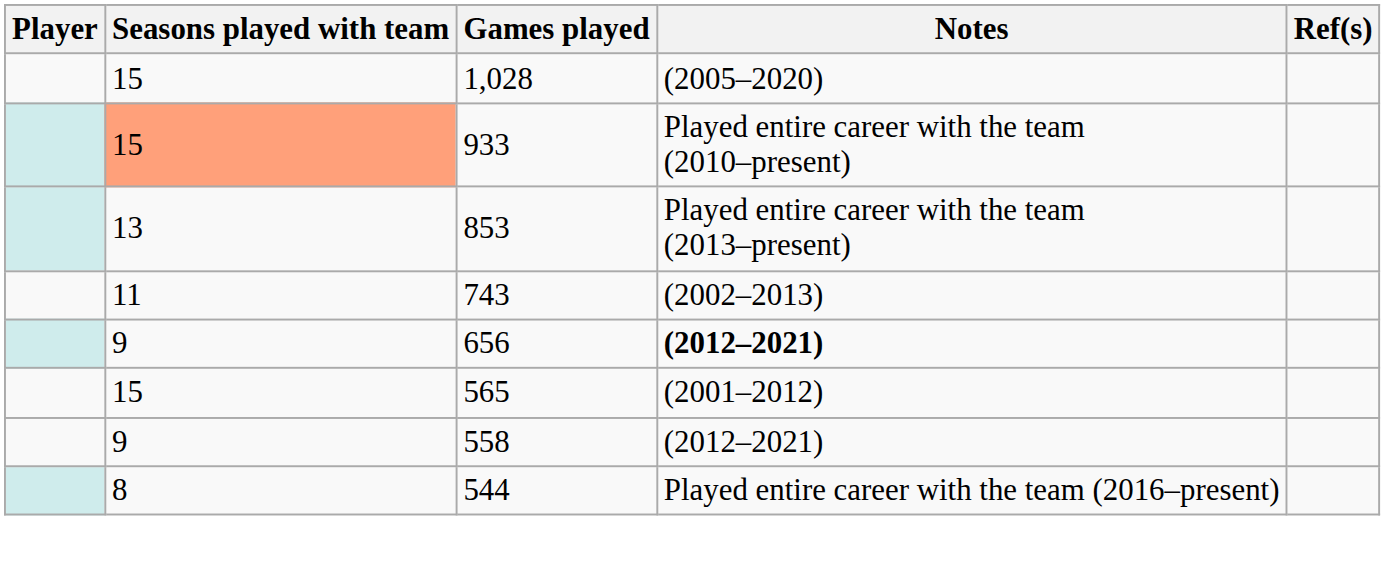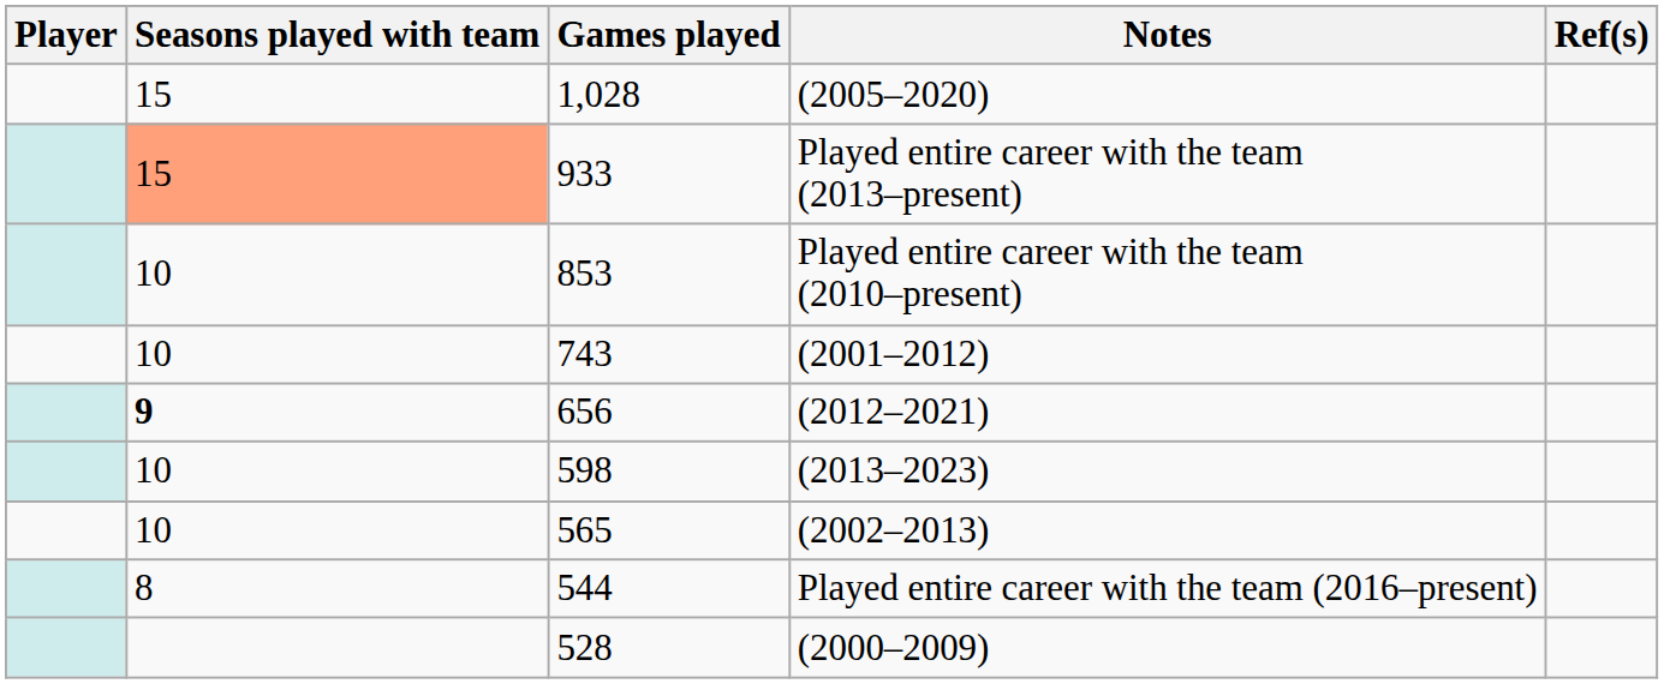933 | Notes: Played entire career with the team (2010–present) -> Played entire career with the team (2013–present)
853 | Seasons played with team: 13 -> 10
853 | Notes: Played entire career with the team (2013–present) -> Played entire career with the team (2010–present)
743 | Seasons played with team: 11 -> 10
743 | Notes: (2002–2013) -> (2001–2012)
656 | Seasons played with team: normal -> bold
656 | Notes: bold -> normal
+ row: 10 | 598 | (2013–2023)
565 | Seasons played with team: 15 -> 10
565 | Notes: (2001–2012) -> (2002–2013)
- row: 9 | 558 | (2012–2021)
+ row: 528 | (2000–2009)
